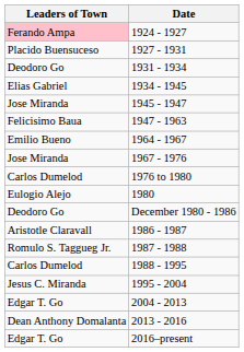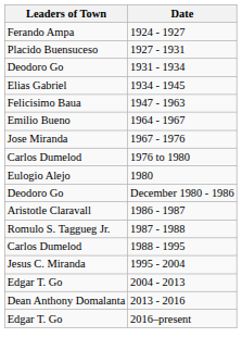1924 - 1927 | Leaders of Town: pink background -> no background
- row: Jose Miranda | 1945 - 1947
